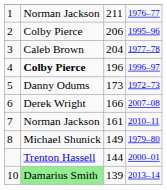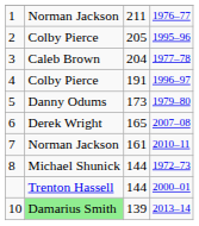2 | column 3: 206 -> 205
4 | column 2: bold -> normal
4 | column 3: 196 -> 191
5 | column 4: 1972–73 -> 1979–80
6 | column 3: 166 -> 165
8 | column 3: 149 -> 144
8 | column 4: 1979–80 -> 1972–73
